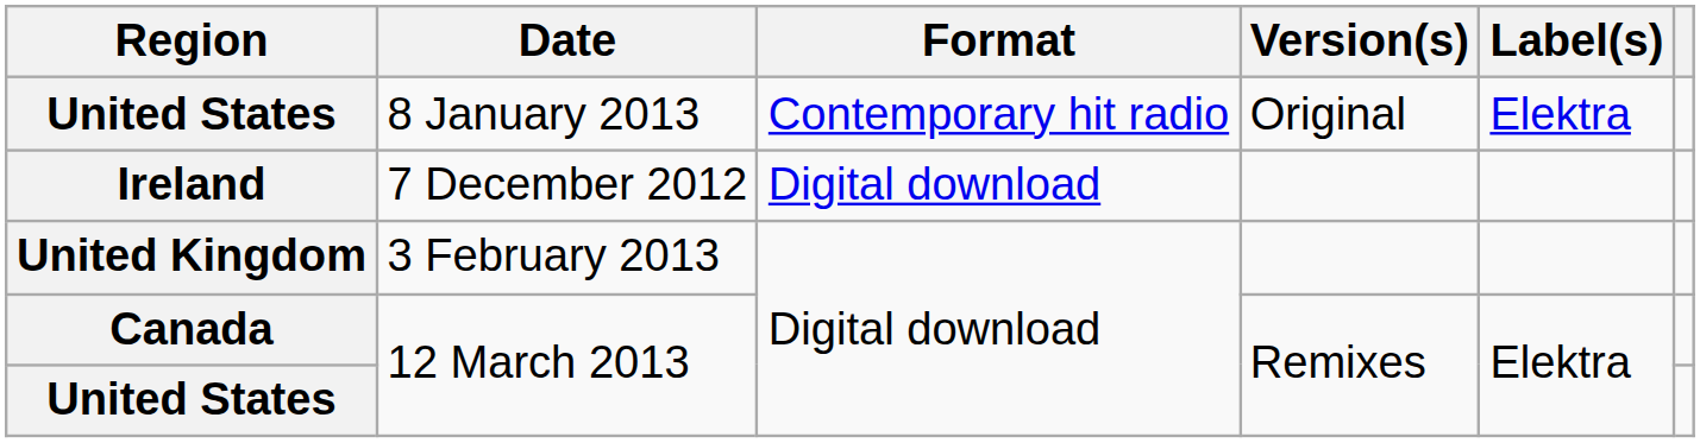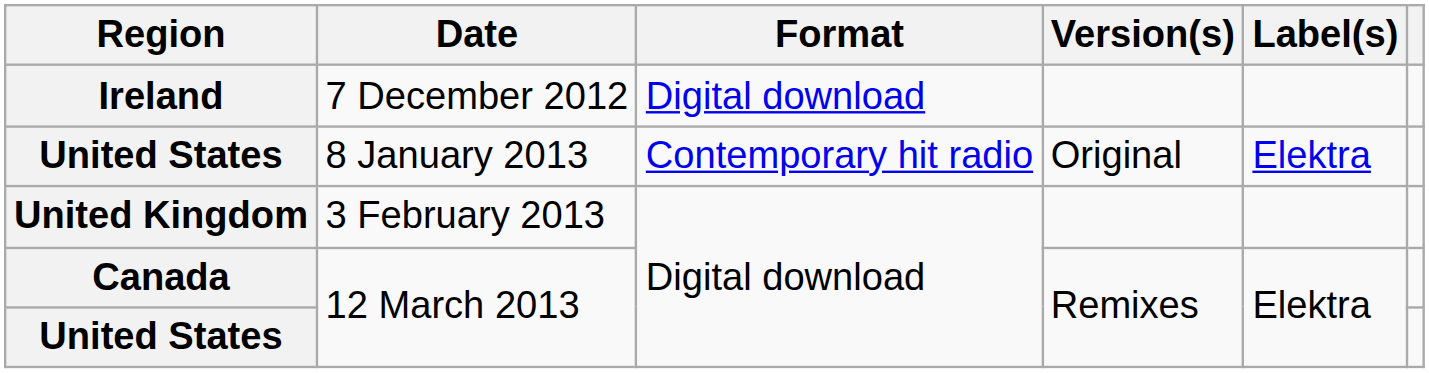rows swapped: Ireland <-> United States / 8 January 2013
